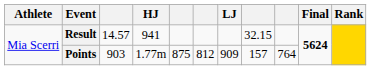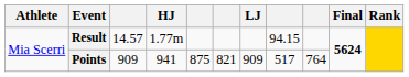Result | HJ: 941 -> 1.77m
Result | column 8: 32.15 -> 94.15
Points | column 3: 903 -> 909
Points | HJ: 1.77m -> 941
Points | column 6: 812 -> 821
Points | column 8: 157 -> 517
